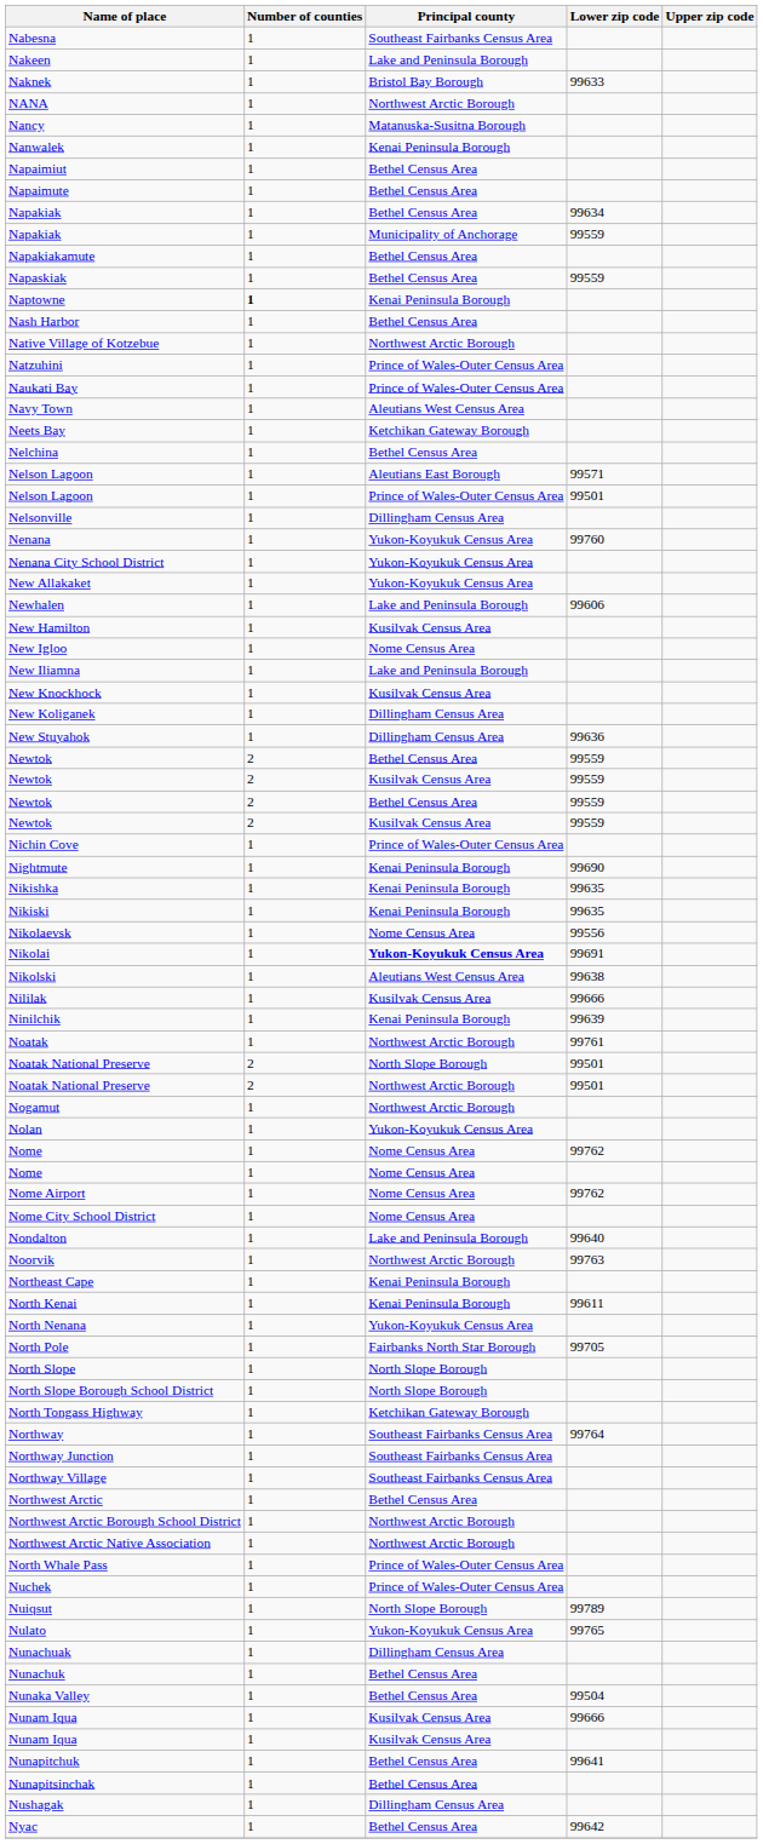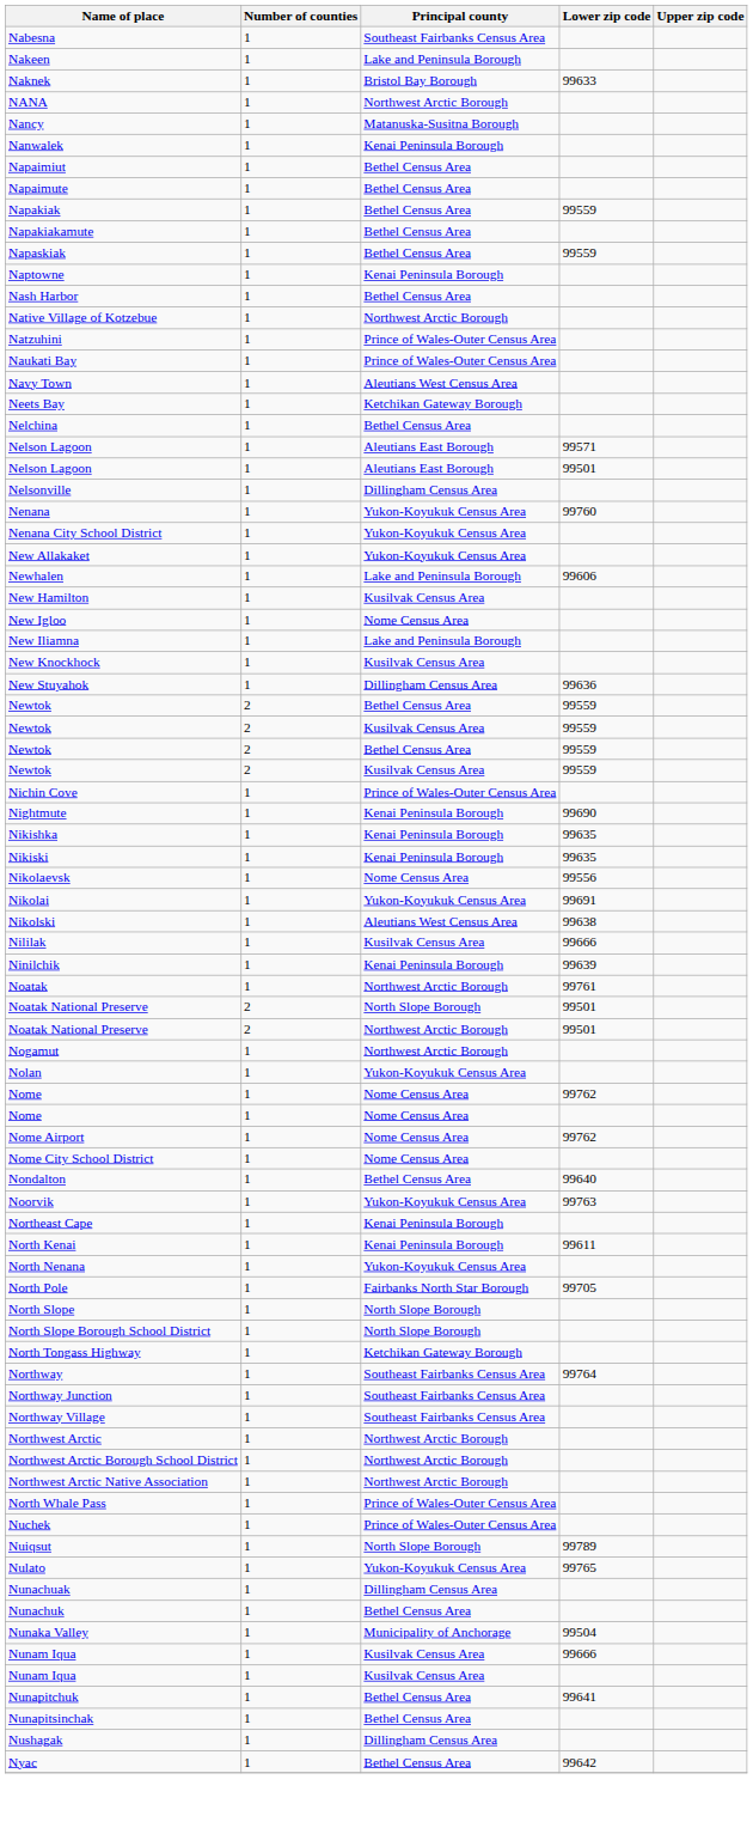- row: Napakiak | 1 | Bethel Census Area | 99634
Napakiak / 99559 | Principal county: Municipality of Anchorage -> Bethel Census Area
Naptowne | Number of counties: bold -> normal
Nelson Lagoon / 99501 | Principal county: Prince of Wales-Outer Census Area -> Aleutians East Borough
- row: New Koliganek | 1 | Dillingham Census Area
Nikolai | Principal county: bold -> normal
Nondalton | Principal county: Lake and Peninsula Borough -> Bethel Census Area
Noorvik | Principal county: Northwest Arctic Borough -> Yukon-Koyukuk Census Area
Northwest Arctic | Principal county: Bethel Census Area -> Northwest Arctic Borough
Nunaka Valley | Principal county: Bethel Census Area -> Municipality of Anchorage
